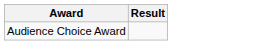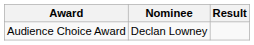+ column: Nominee | Declan Lowney
